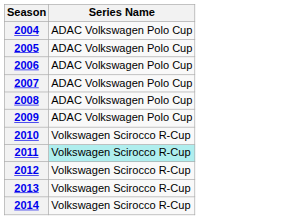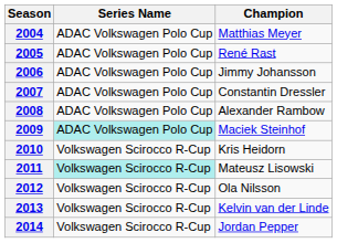+ column: Champion | Matthias Meyer | René Rast | Jimmy Johansson | Constantin Dressler | Alexander Rambow | Maciek Steinhof | Kris Heidorn | Mateusz Lisowski | Ola Nilsson | Kelvin van der Linde | Jordan Pepper
2009 | Series Name: no background -> paleturquoise background
